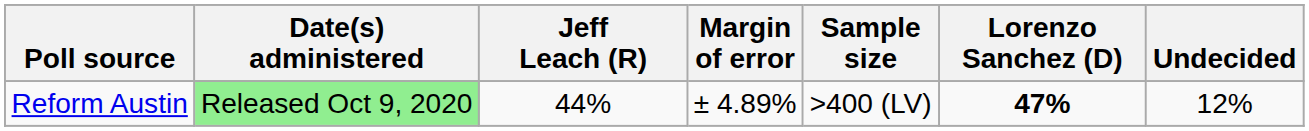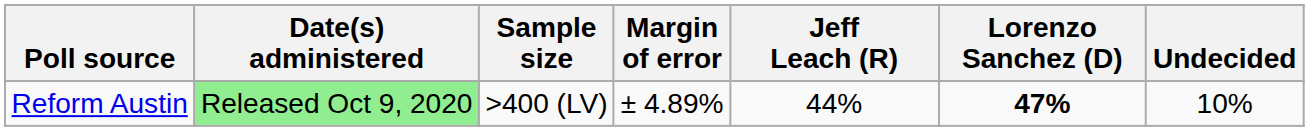columns swapped: Sample size <-> Jeff Leach (R)
Reform Austin | Undecided: 12% -> 10%
